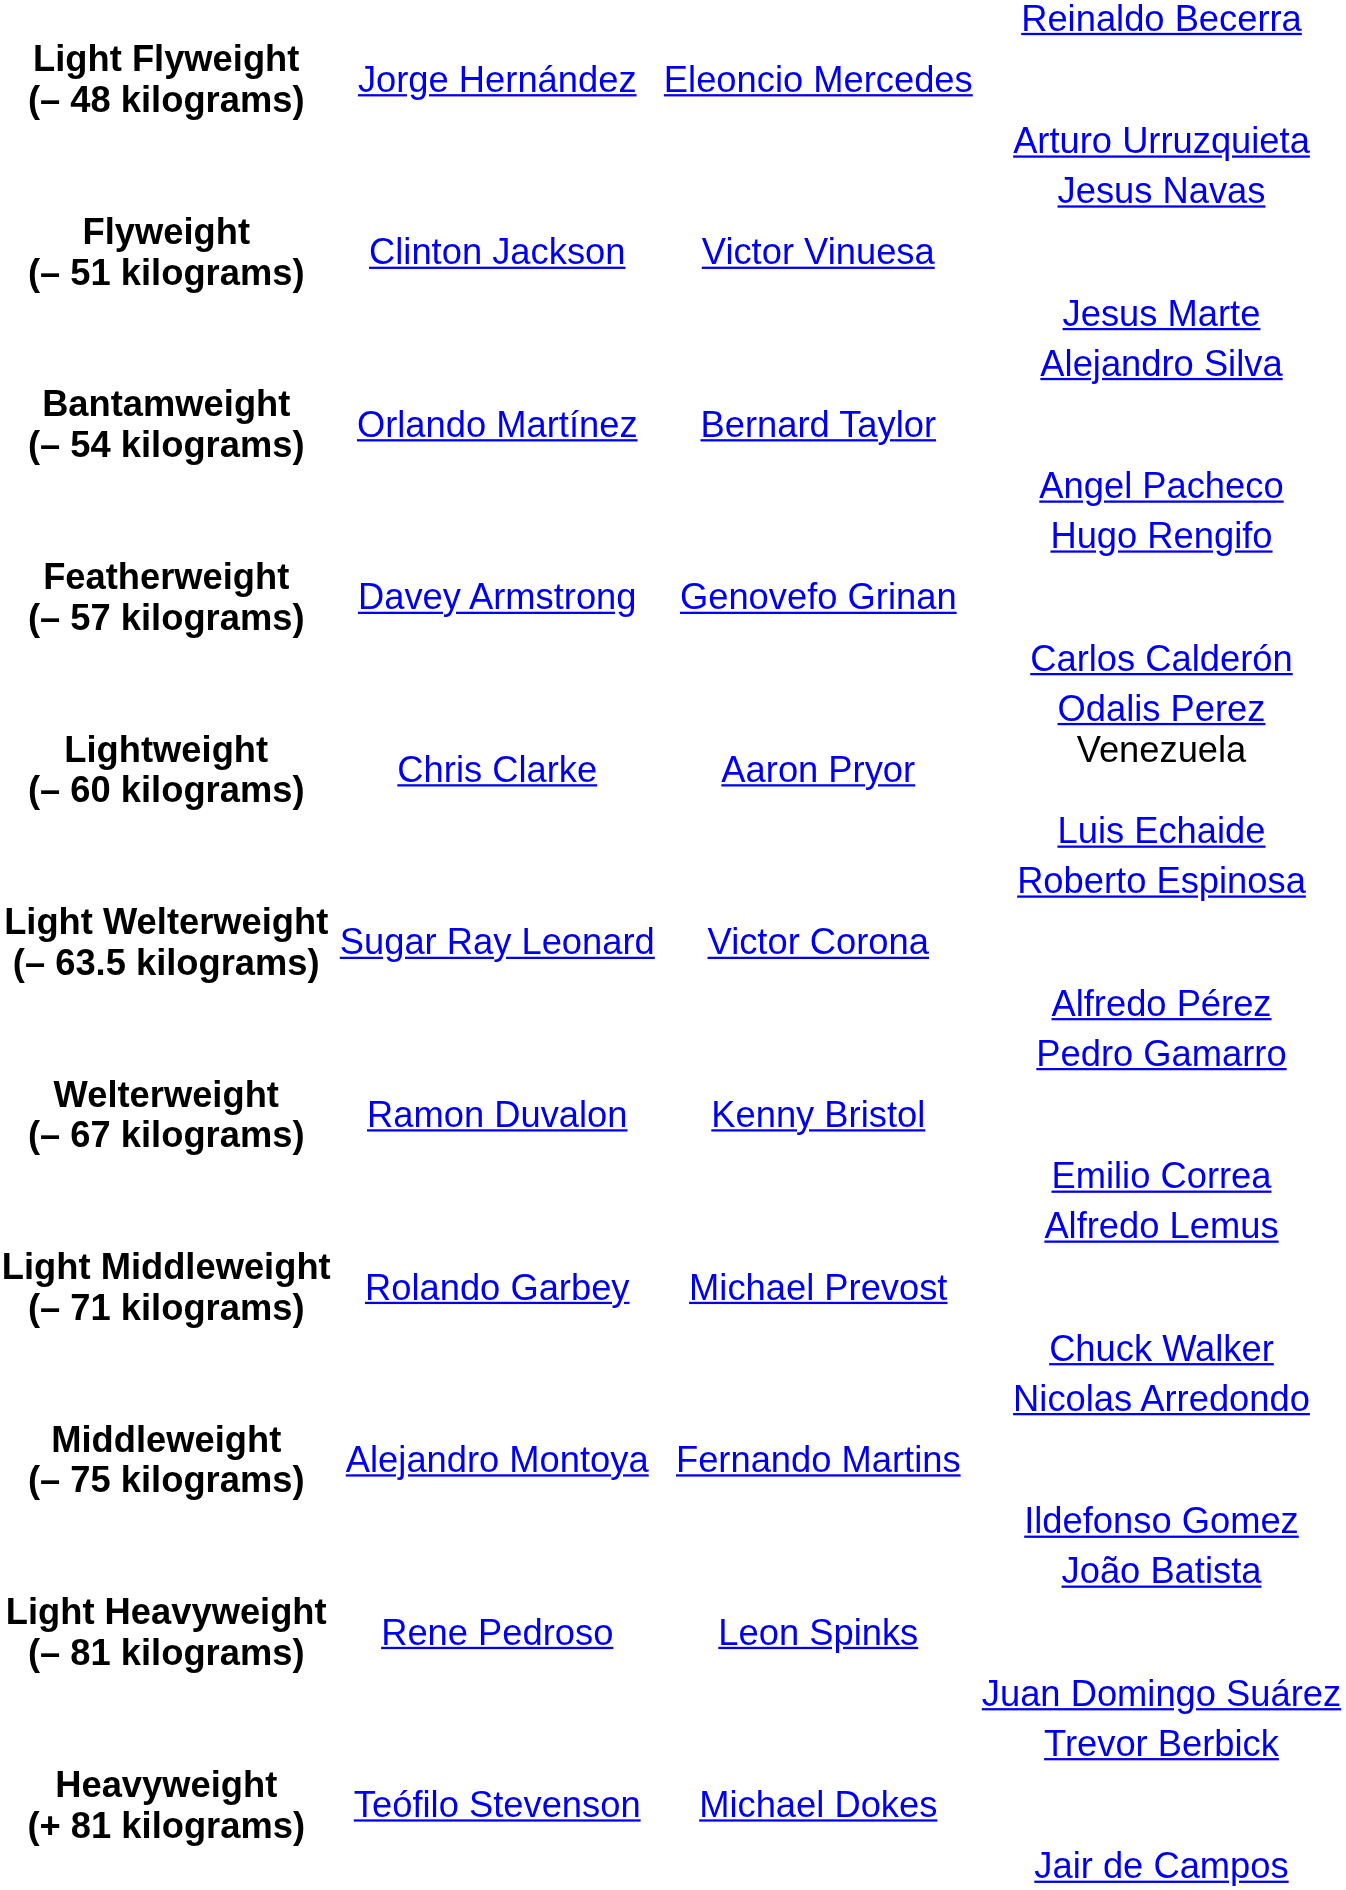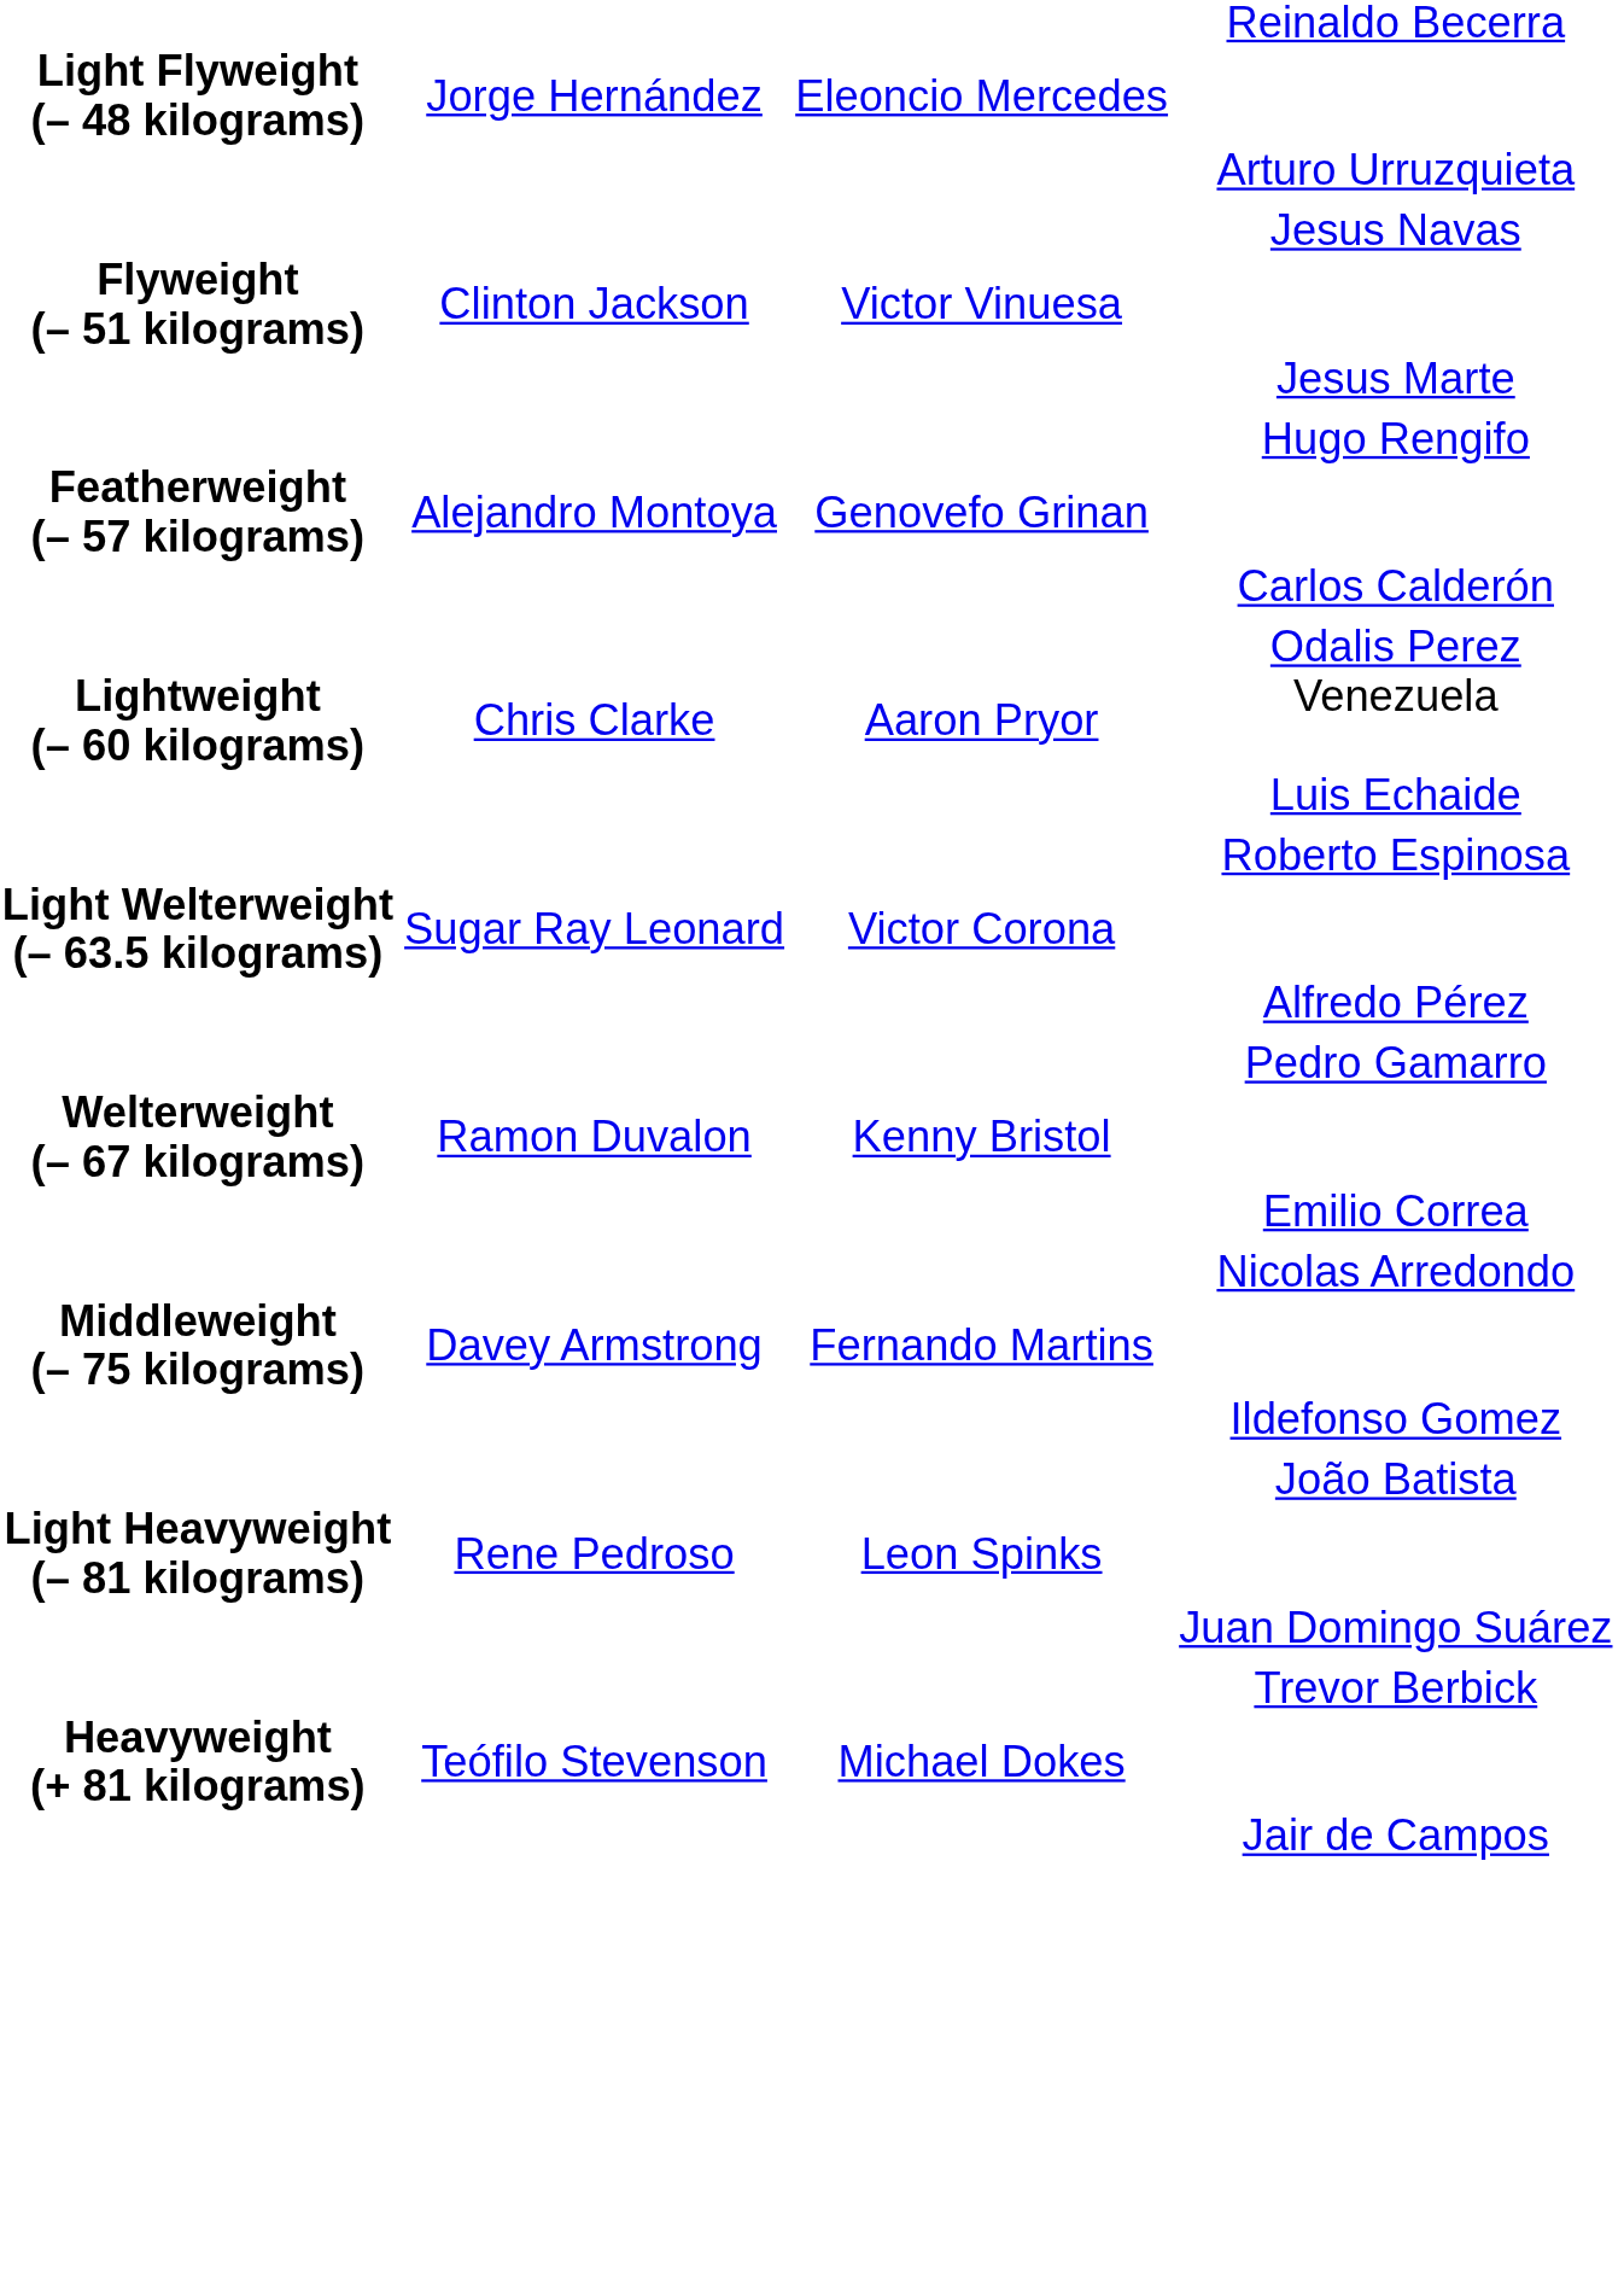- row: Bantamweight (– 54 kilograms) | Orlando Martínez | Bernard Taylor | Alejandro Silva Angel Pacheco
Featherweight (– 57 kilograms) | column 2: Davey Armstrong -> Alejandro Montoya
- row: Light Middleweight (– 71 kilograms) | Rolando Garbey | Michael Prevost | Alfredo Lemus Chuck Walker
Middleweight (– 75 kilograms) | column 2: Alejandro Montoya -> Davey Armstrong
